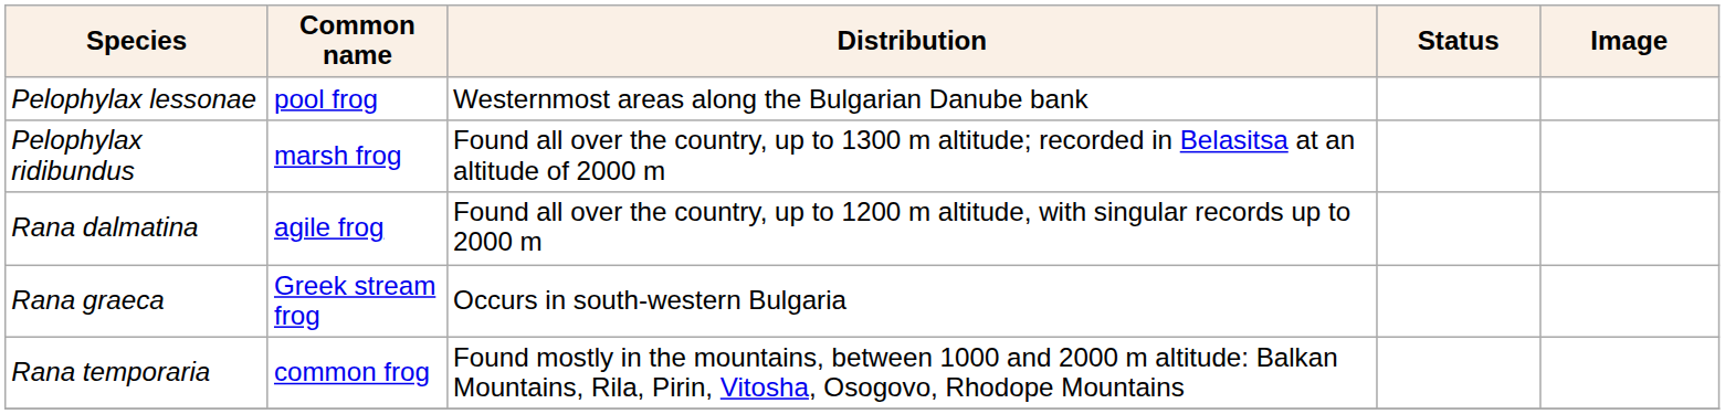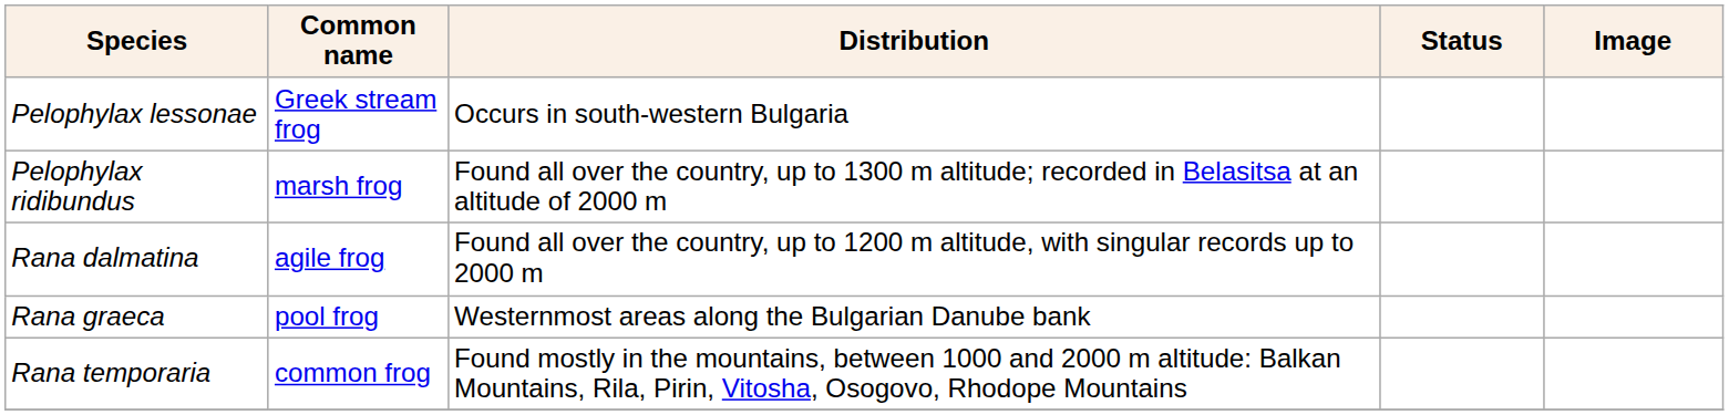Pelophylax lessonae | Common name: pool frog -> Greek stream frog
Pelophylax lessonae | Distribution: Westernmost areas along the Bulgarian Danube bank -> Occurs in south-western Bulgaria
Rana graeca | Common name: Greek stream frog -> pool frog
Rana graeca | Distribution: Occurs in south-western Bulgaria -> Westernmost areas along the Bulgarian Danube bank
